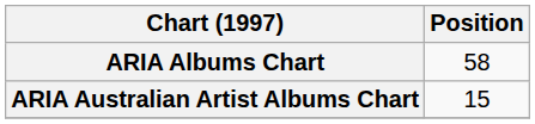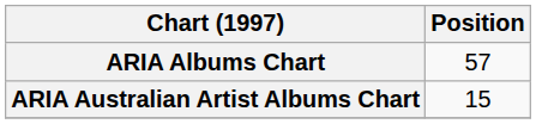ARIA Albums Chart | Position: 58 -> 57
